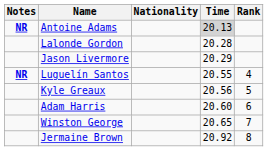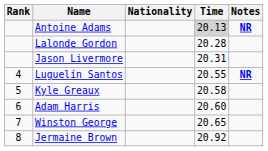columns swapped: Rank <-> Notes
Jason Livermore | Time: 20.29 -> 20.31
Kyle Greaux | Time: 20.56 -> 20.58
